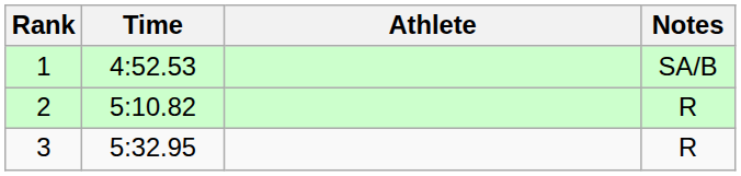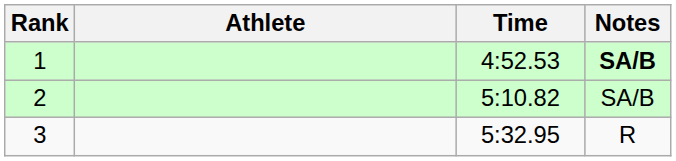columns swapped: Athlete <-> Time
1 | Notes: normal -> bold
2 | Notes: R -> SA/B
